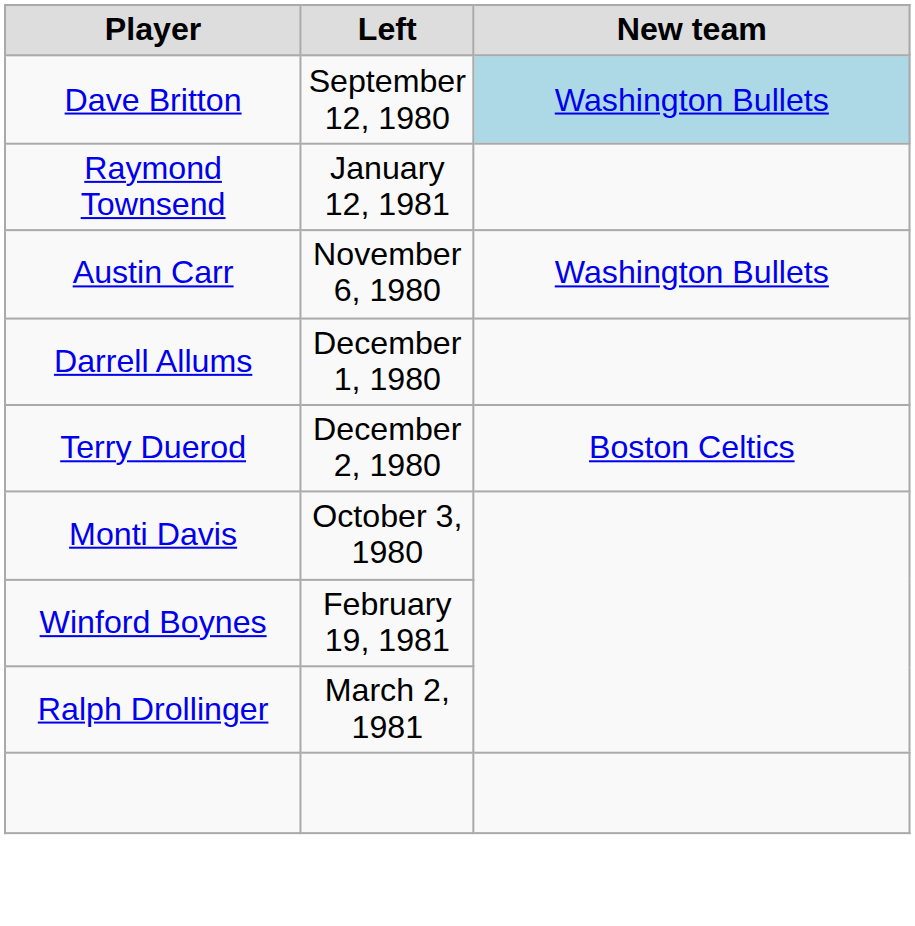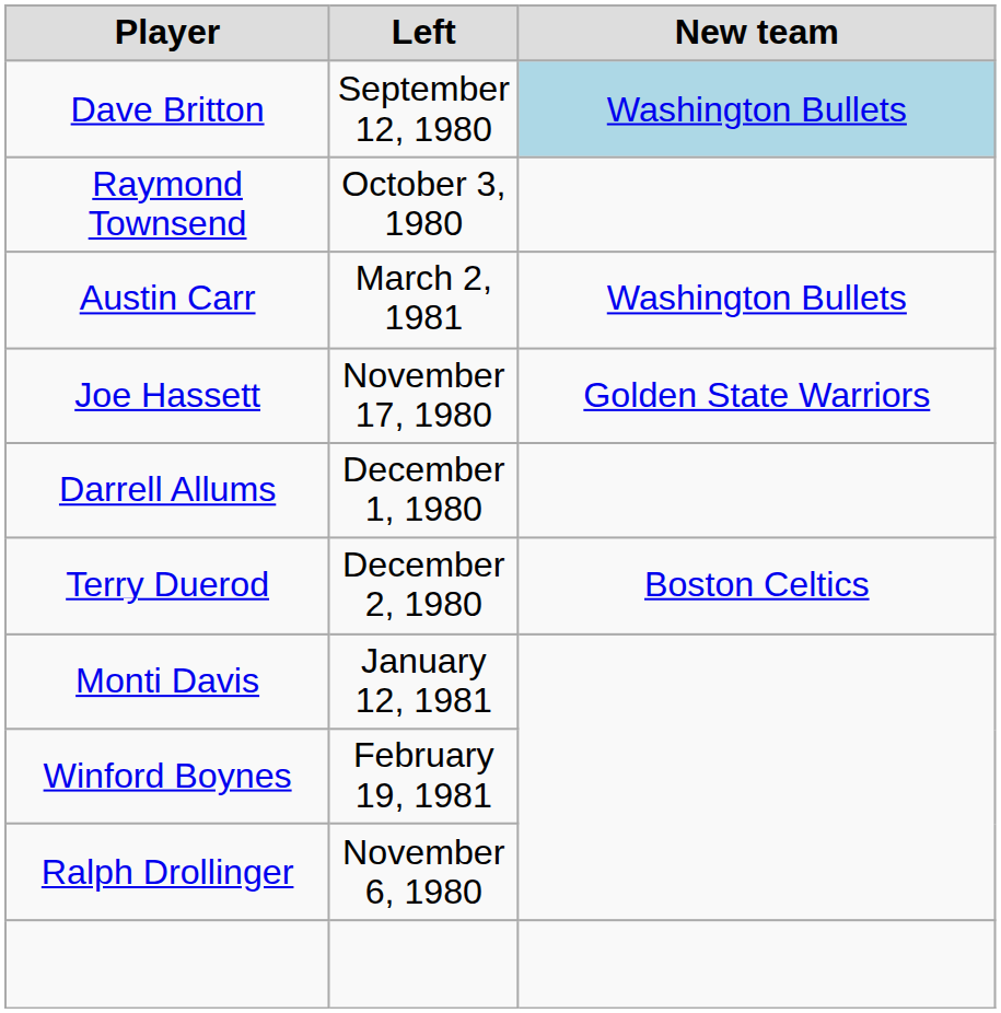Raymond Townsend | Left: January 12, 1981 -> October 3, 1980
Austin Carr | Left: November 6, 1980 -> March 2, 1981
+ row: Joe Hassett | November 17, 1980 | Golden State Warriors
Monti Davis | Left: October 3, 1980 -> January 12, 1981
Ralph Drollinger | Left: March 2, 1981 -> November 6, 1980
